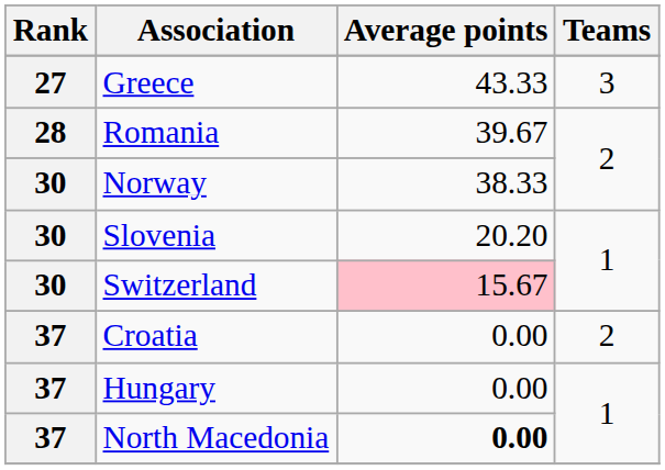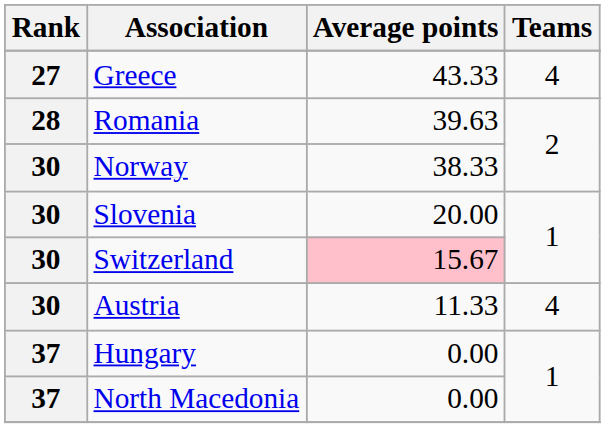Greece | Teams: 3 -> 4
Romania | Average points: 39.67 -> 39.63
Slovenia | Average points: 20.20 -> 20.00
+ row: 30 | Austria | 11.33 | 4
- row: 37 | Croatia | 0.00 | 2
North Macedonia | Average points: bold -> normal
